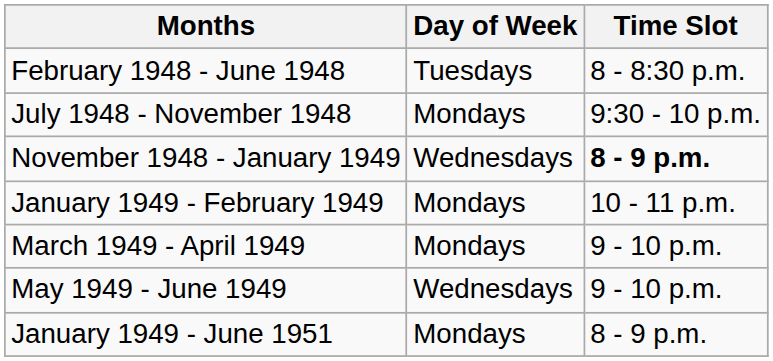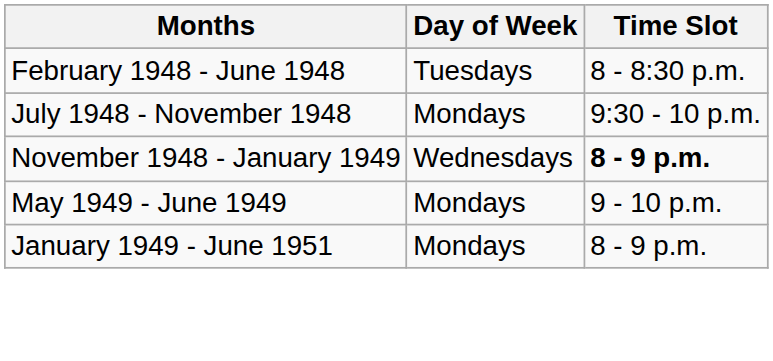- row: January 1949 - February 1949 | Mondays | 10 - 11 p.m.
- row: March 1949 - April 1949 | Mondays | 9 - 10 p.m.
May 1949 - June 1949 | Day of Week: Wednesdays -> Mondays
